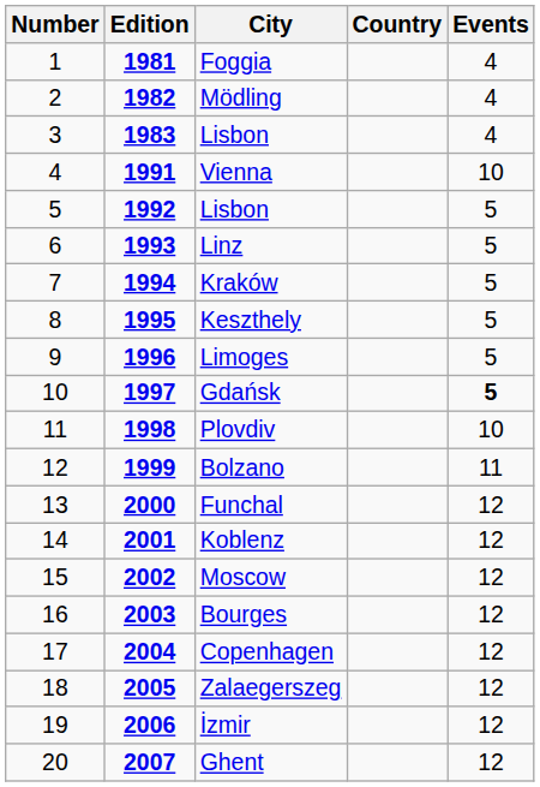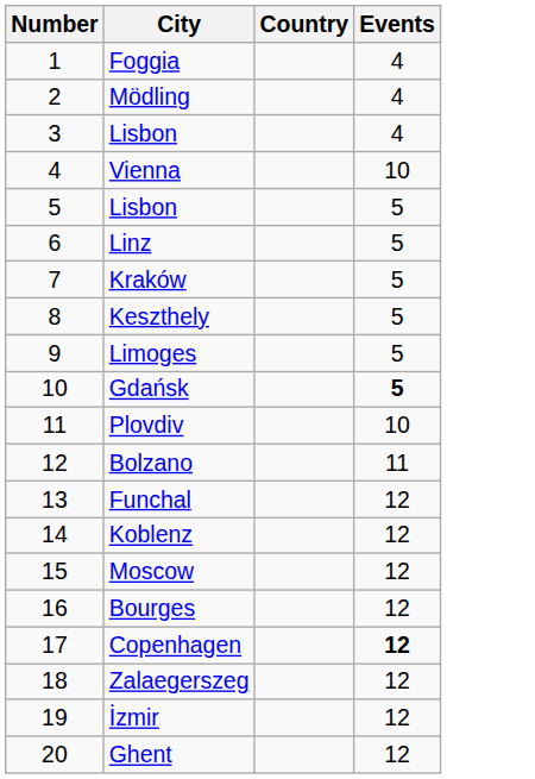- column: Edition | 1981 | 1982 | 1983 | 1991 | 1992 | 1993 | 1994 | 1995 | 1996 | 1997 | 1998 | 1999 | 2000 | 2001 | 2002 | 2003 | 2004 | 2005 | 2006 | 2007
Copenhagen | Events: normal -> bold
